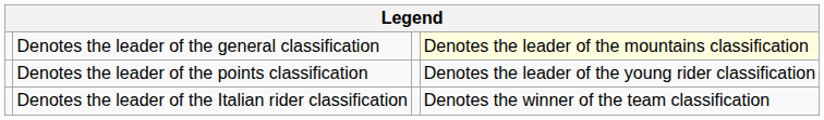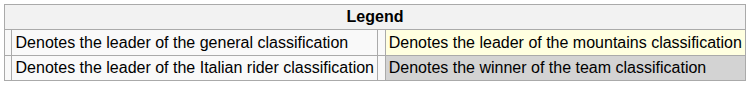- row: Denotes the leader of the points classification | Denotes the leader of the young rider classification
Denotes the leader of the Italian rider classification | column 4: no background -> lightgrey background
